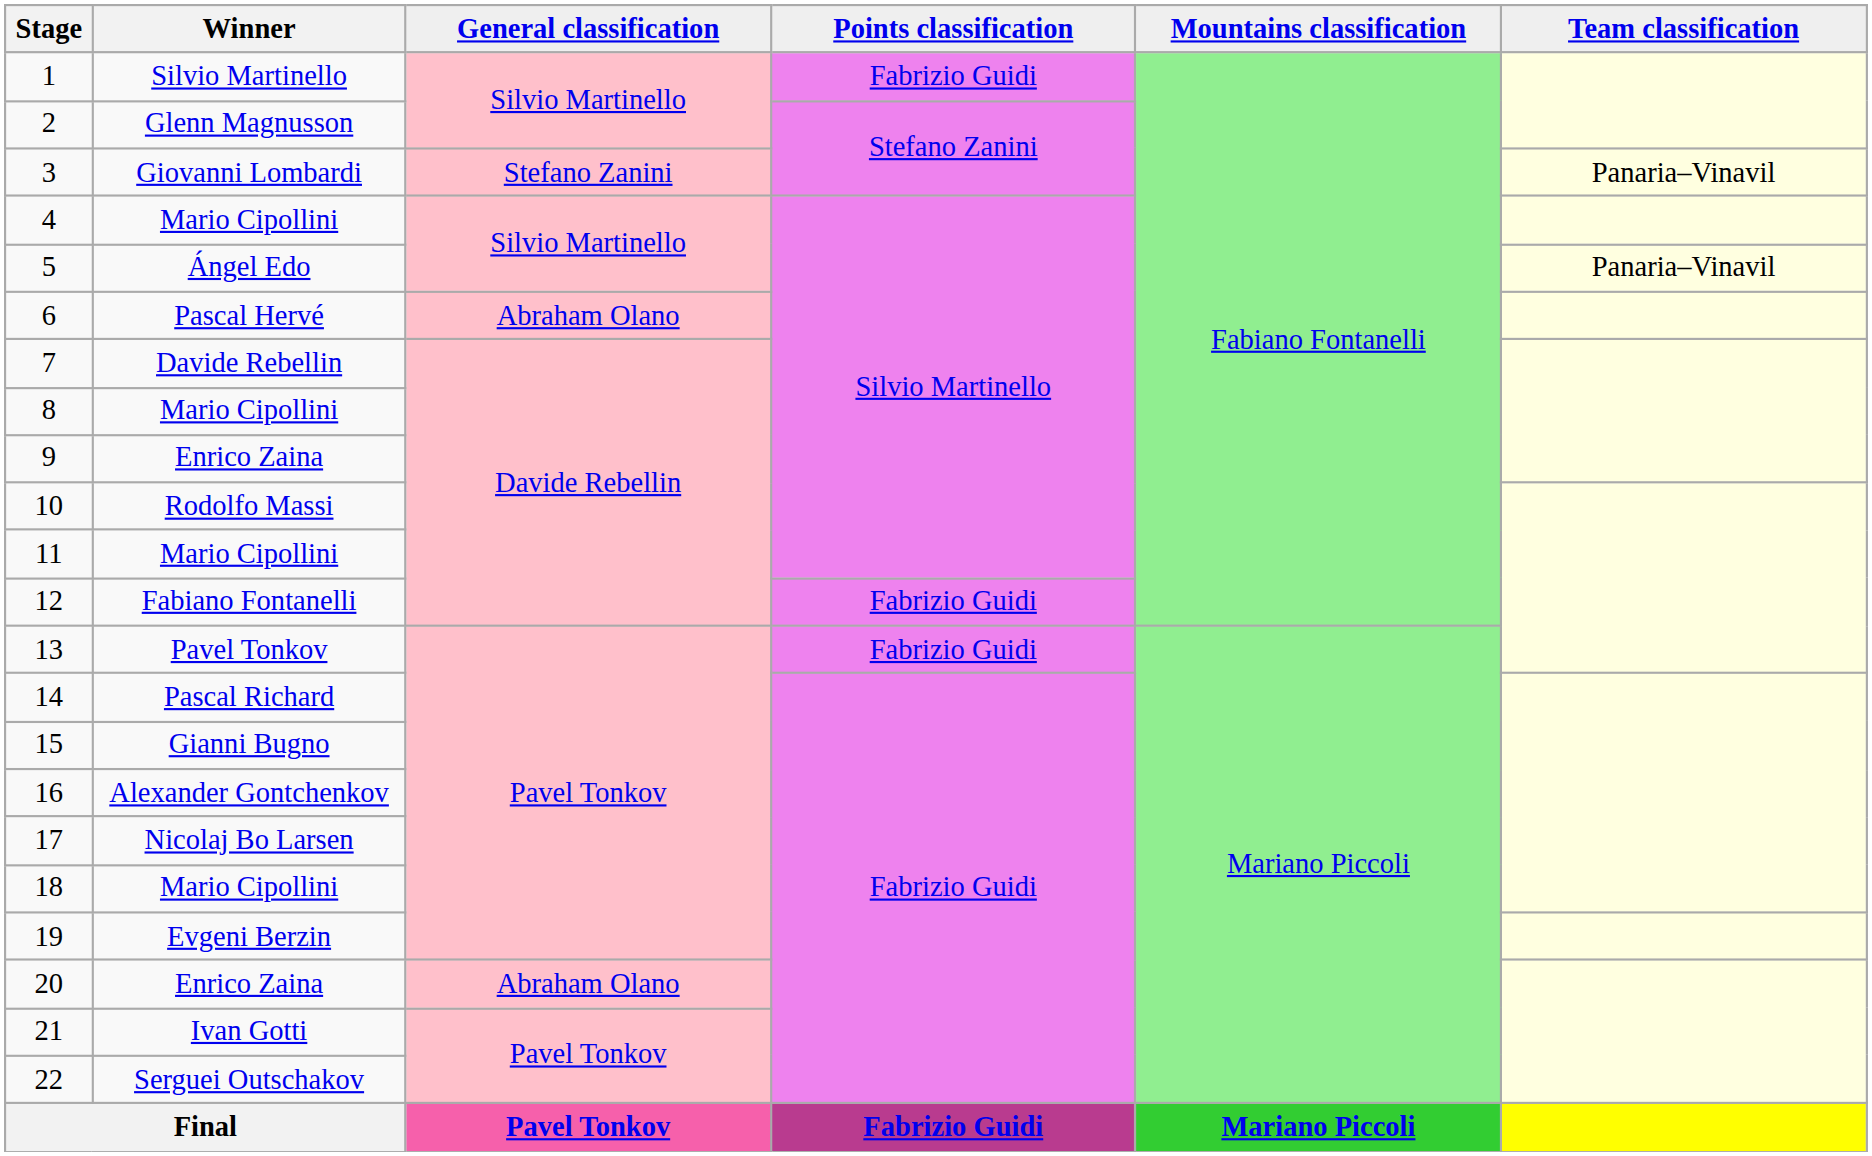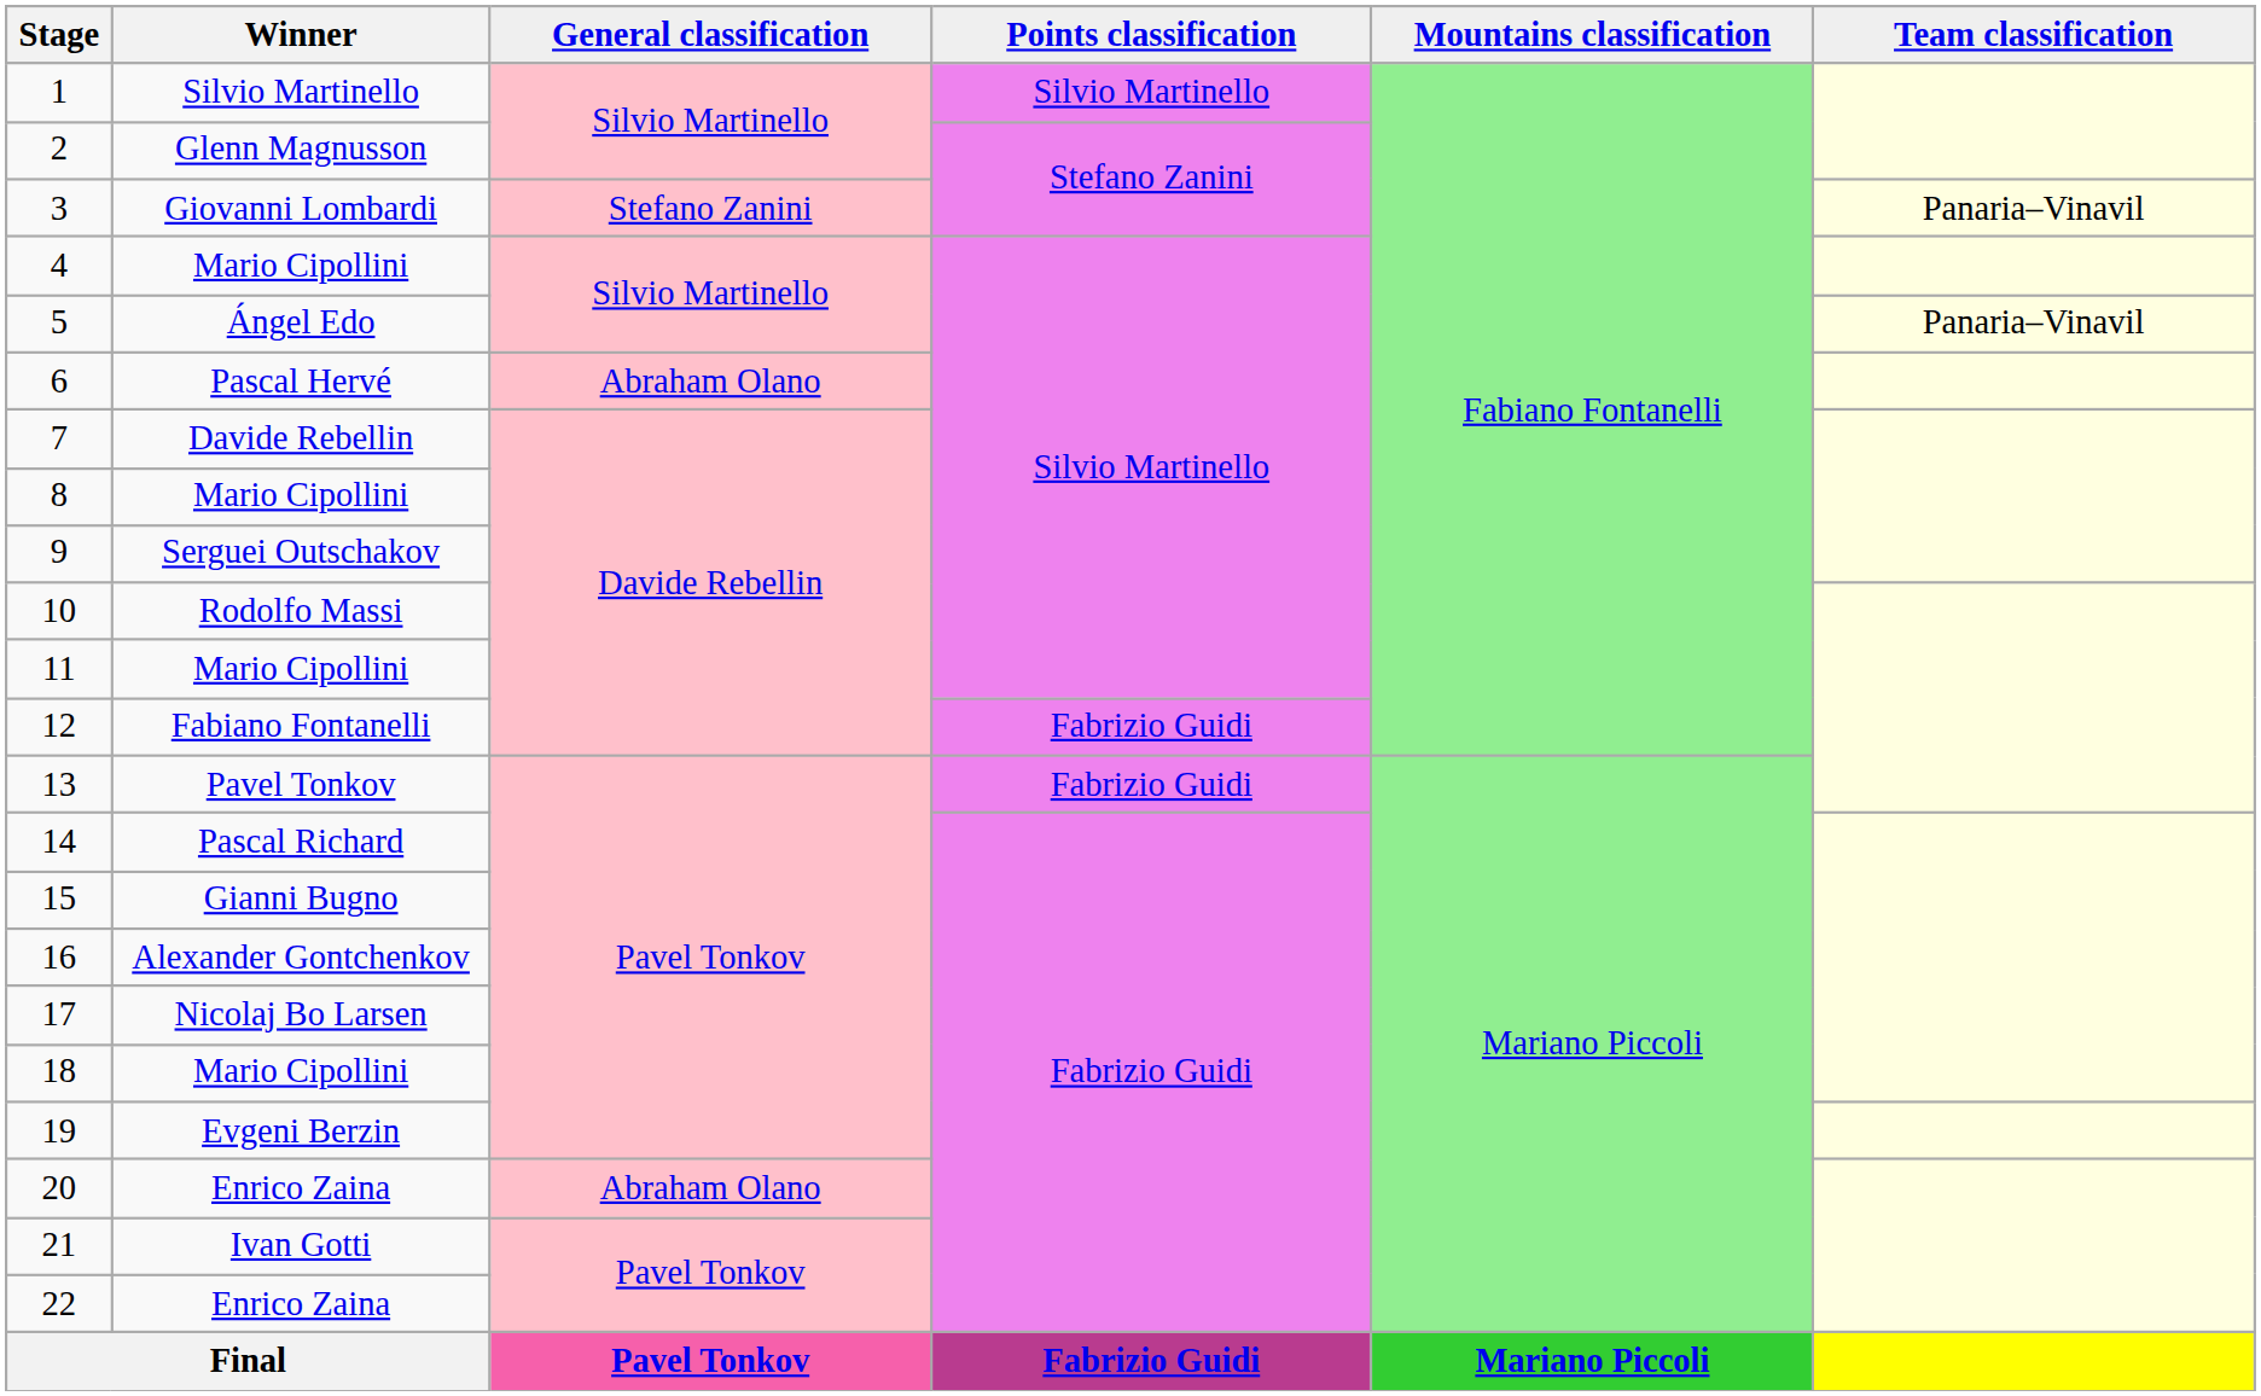1 | Points classification: Fabrizio Guidi -> Silvio Martinello
9 | Winner: Enrico Zaina -> Serguei Outschakov
22 | Winner: Serguei Outschakov -> Enrico Zaina
